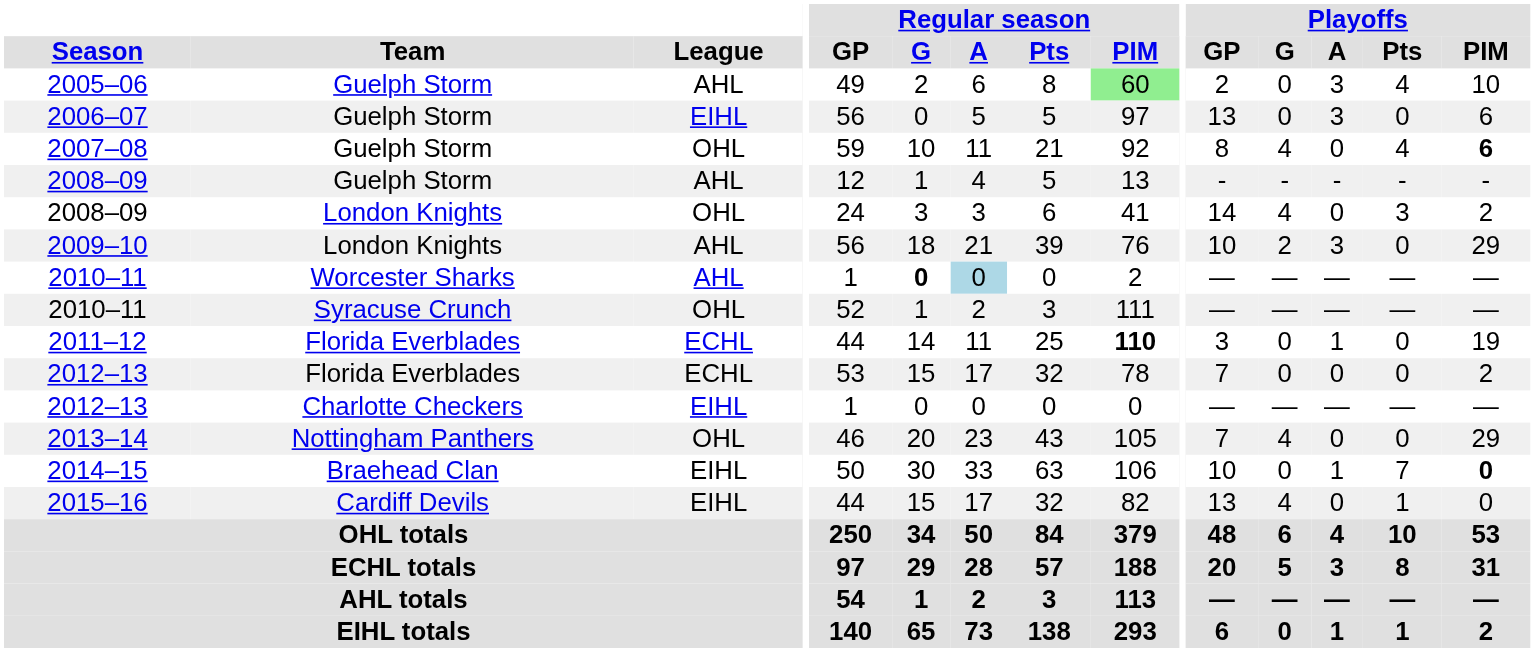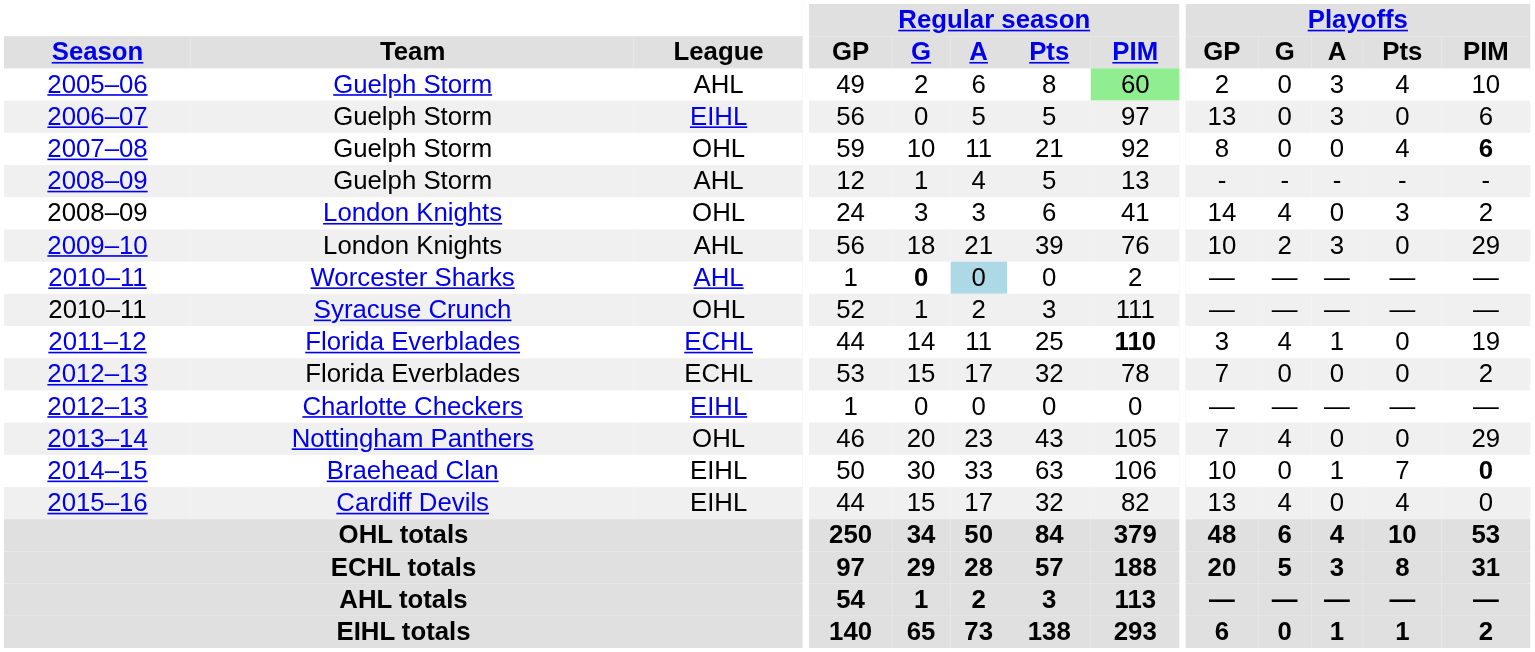2007–08 | Playoffs / G: 4 -> 0
2011–12 | Playoffs / G: 0 -> 4
2015–16 | Playoffs / Pts: 1 -> 4
